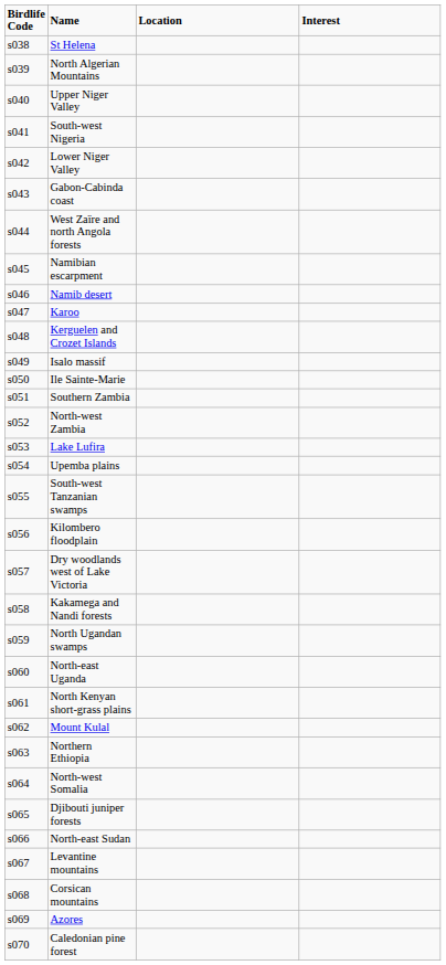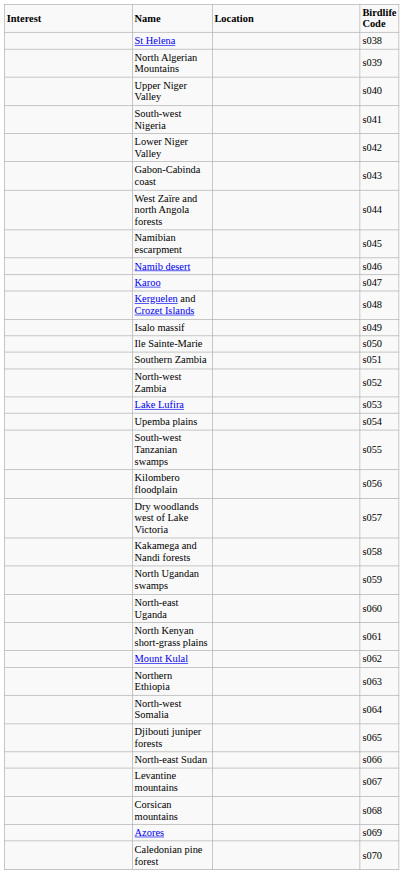columns swapped: Birdlife Code <-> Interest
